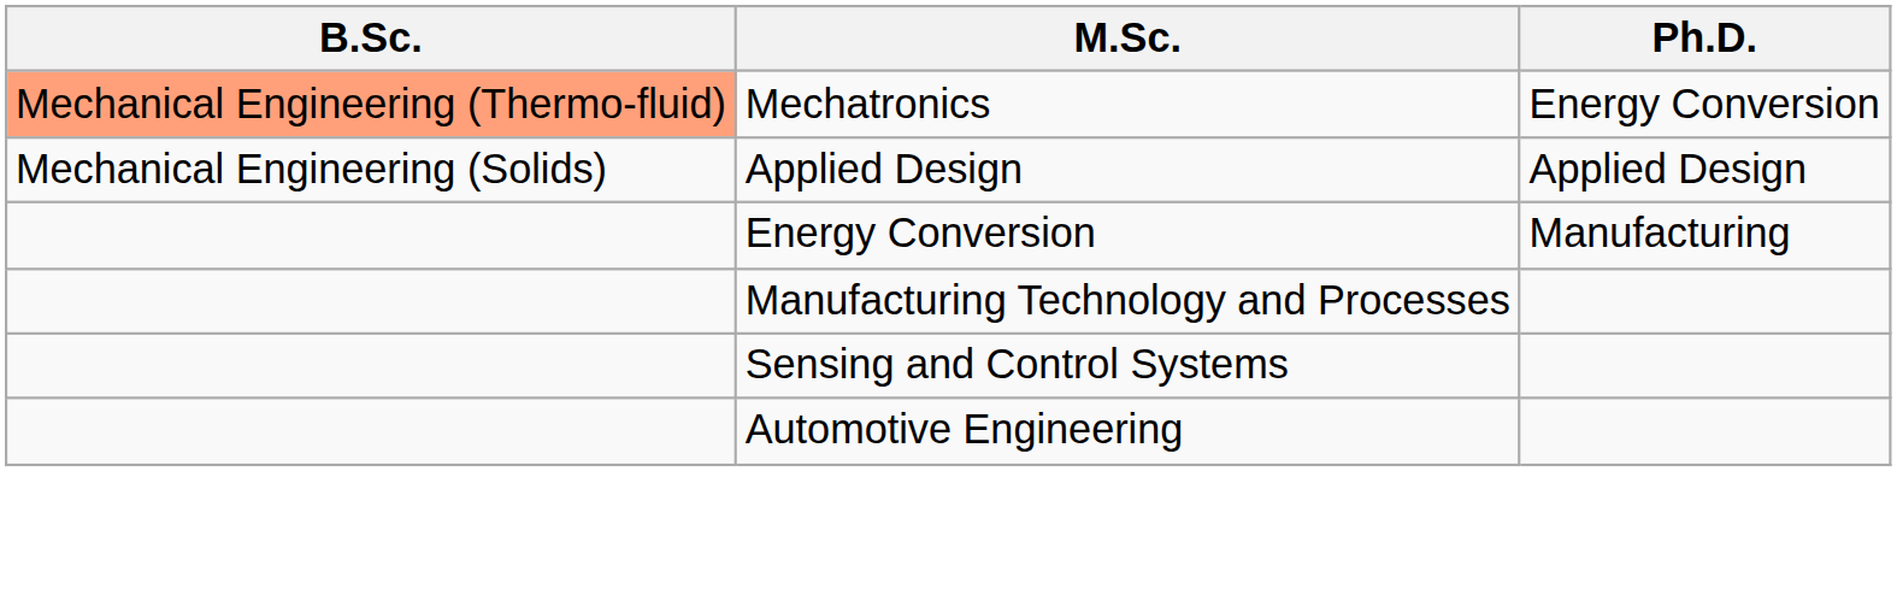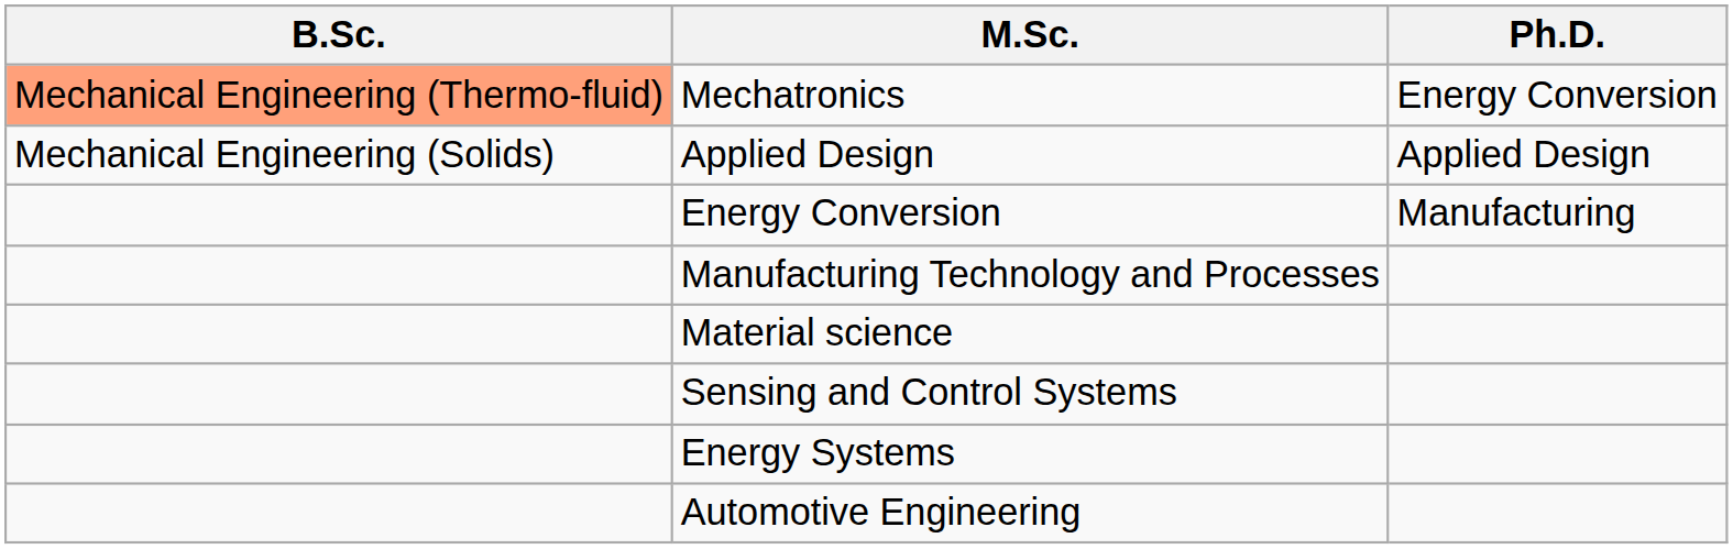+ row: Material science
+ row: Energy Systems
